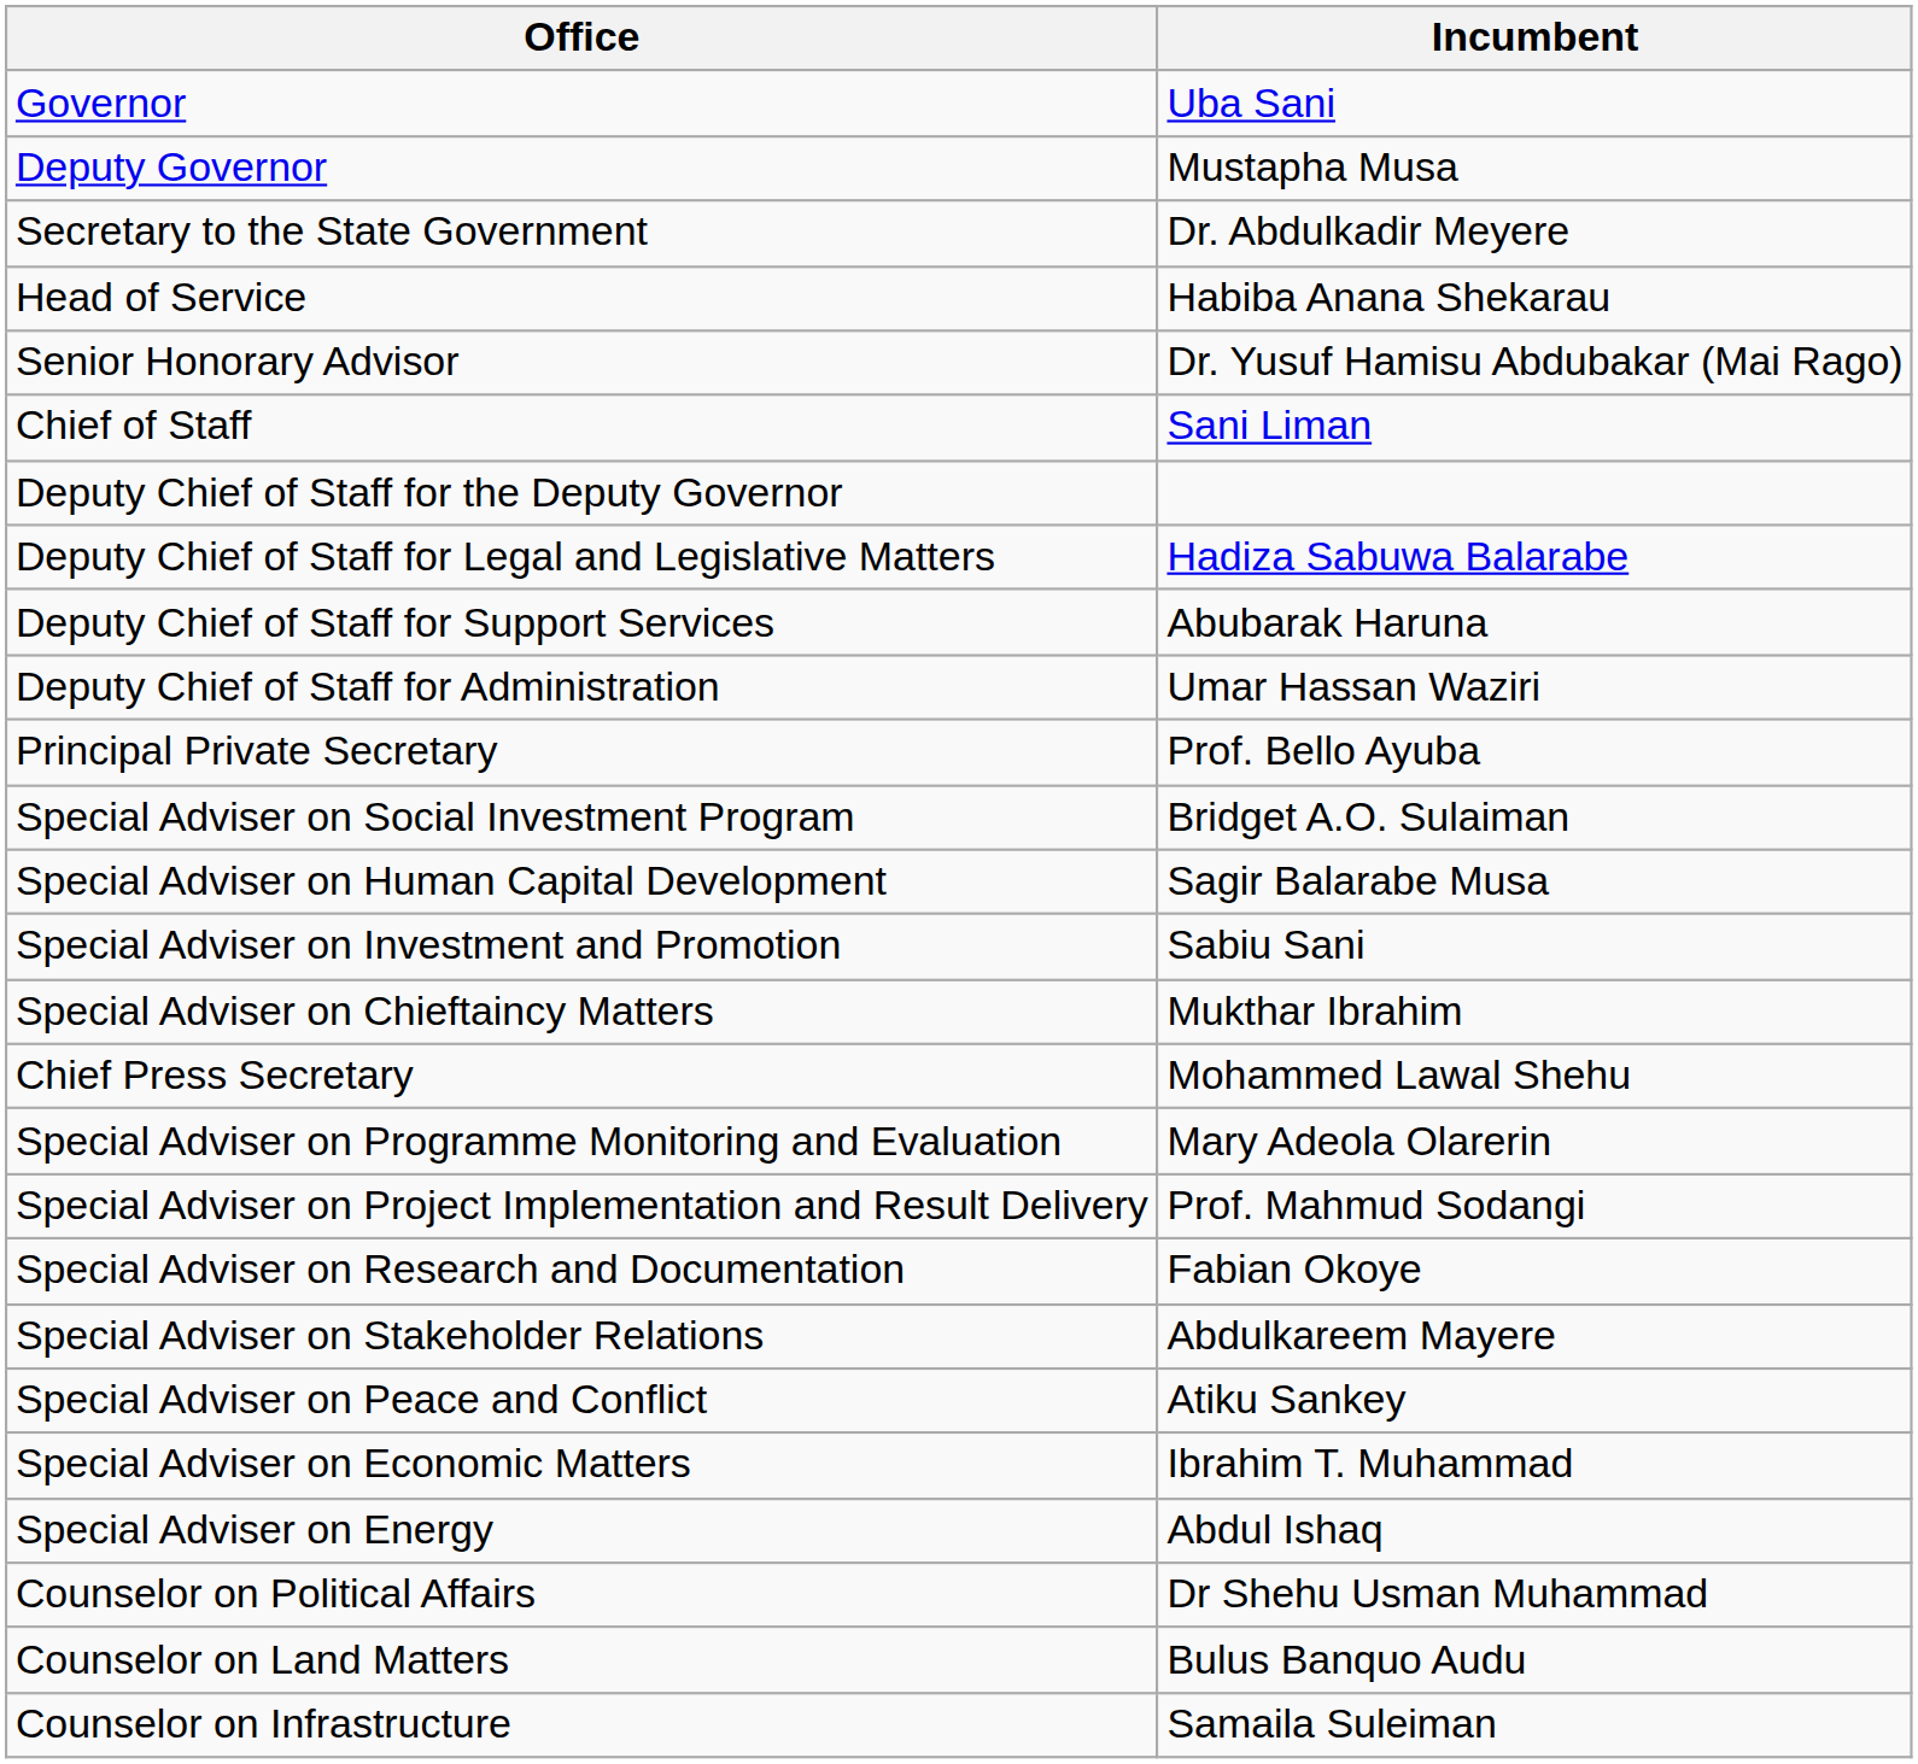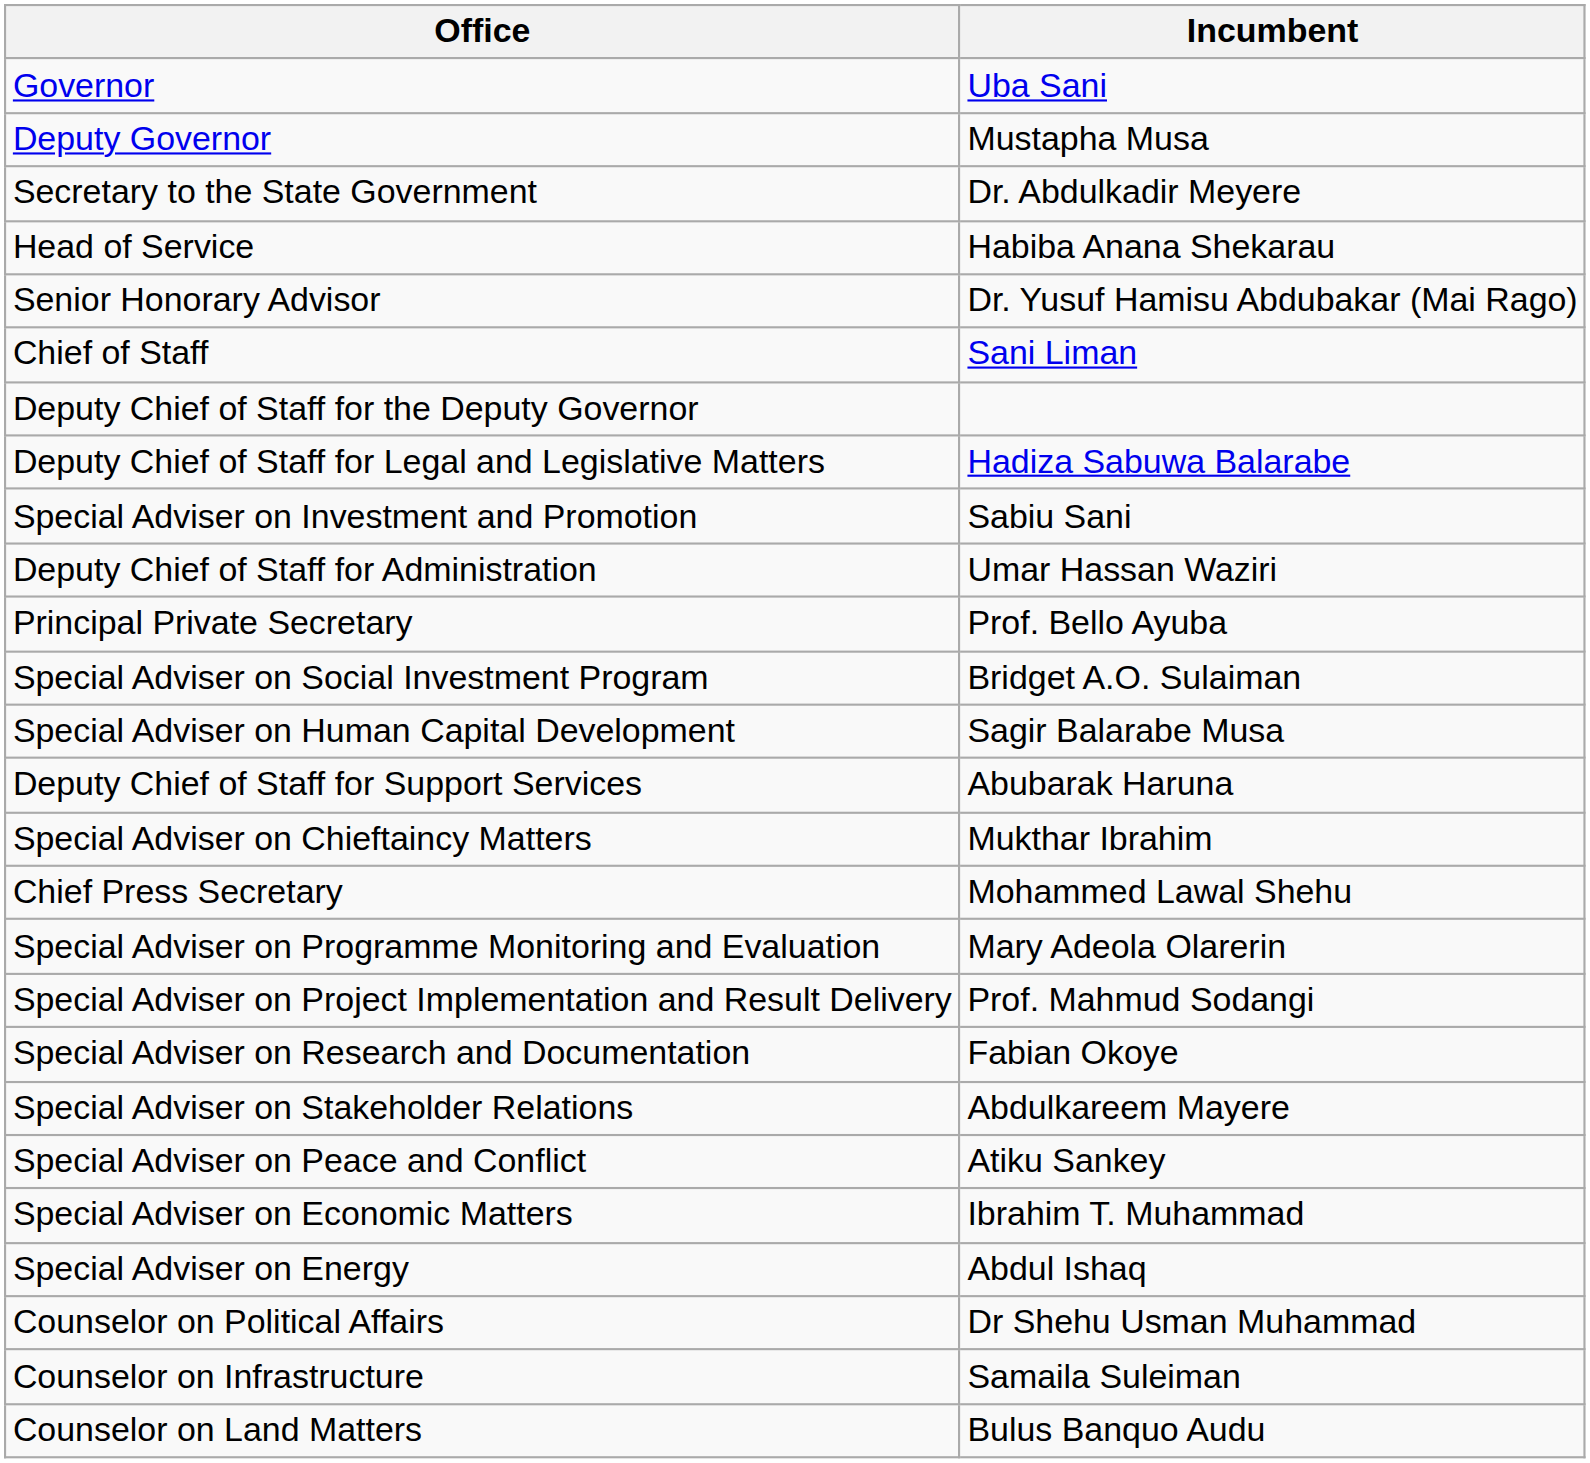rows swapped: Deputy Chief of Staff for Support Services <-> Special Adviser on Investment and Promotion
rows swapped: Counselor on Land Matters <-> Counselor on Infrastructure
